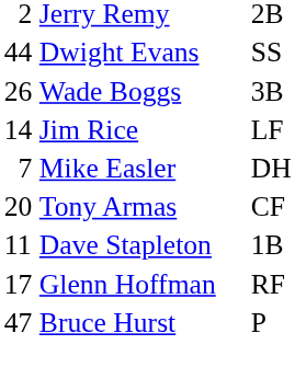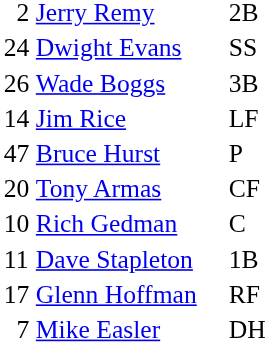Dwight Evans | column 1: 44 -> 24
rows swapped: Mike Easler <-> Bruce Hurst
+ row: 10 | Rich Gedman | C
